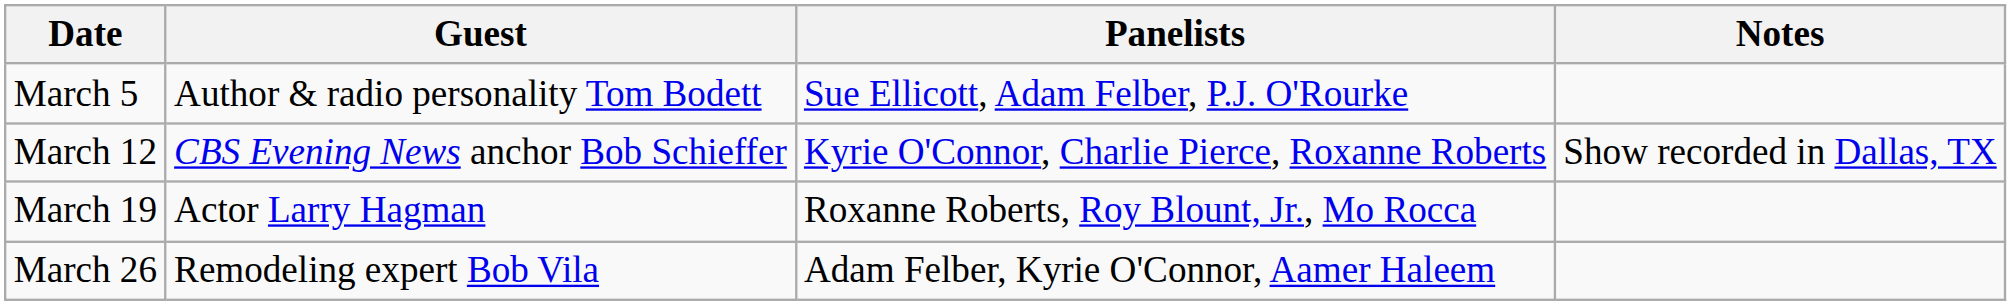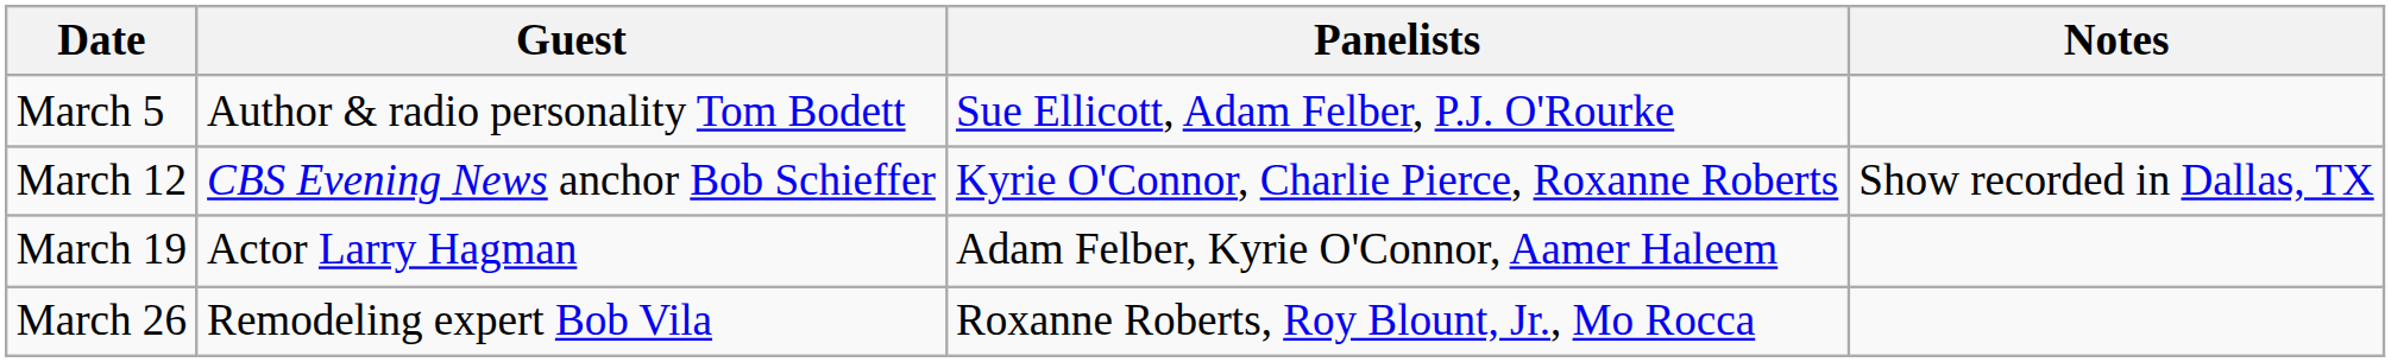March 19 | Panelists: Roxanne Roberts, Roy Blount, Jr., Mo Rocca -> Adam Felber, Kyrie O'Connor, Aamer Haleem
March 26 | Panelists: Adam Felber, Kyrie O'Connor, Aamer Haleem -> Roxanne Roberts, Roy Blount, Jr., Mo Rocca
